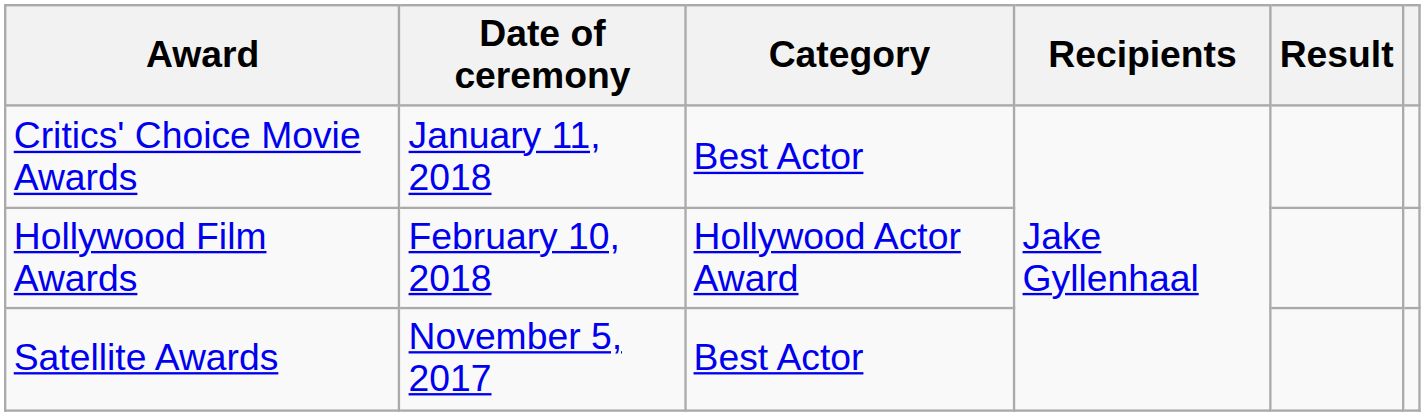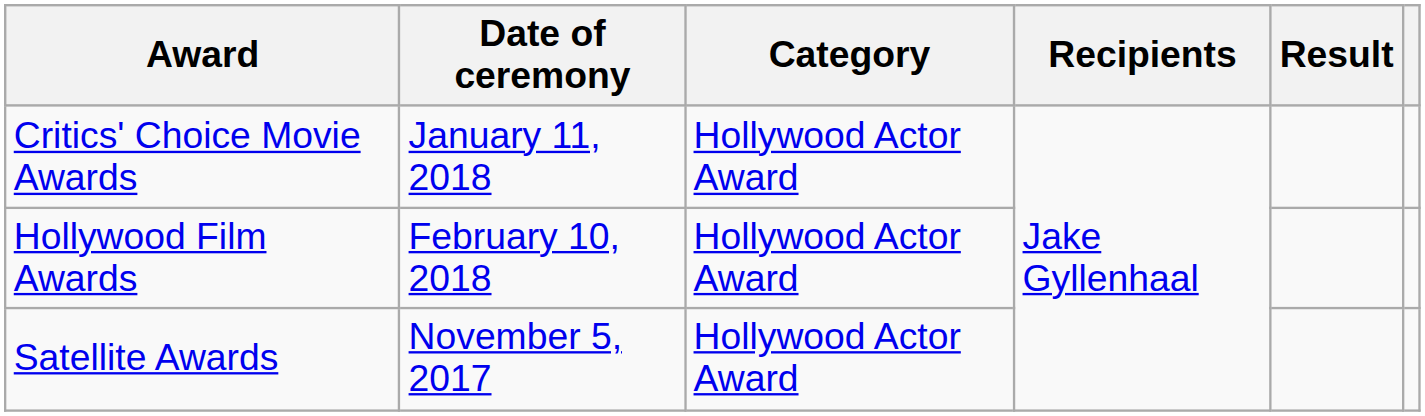Critics' Choice Movie Awards | Category: Best Actor -> Hollywood Actor Award
Satellite Awards | Category: Best Actor -> Hollywood Actor Award
